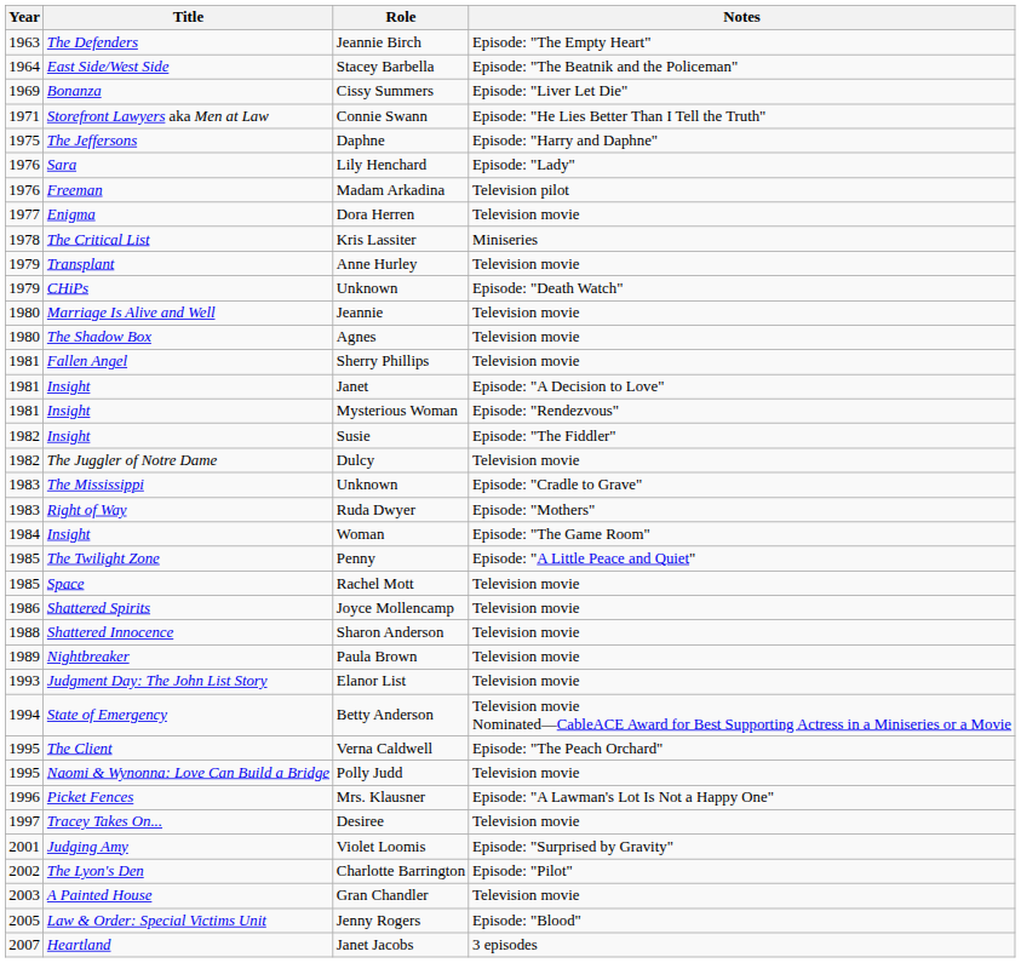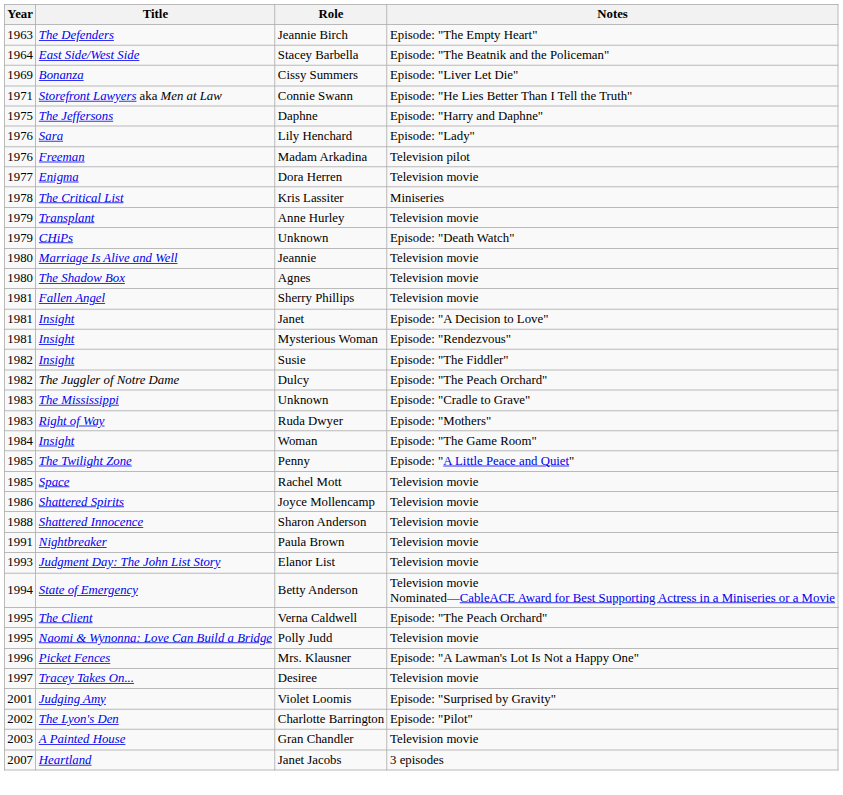Dulcy | Notes: Television movie -> Episode: "The Peach Orchard"
Paula Brown | Year: 1989 -> 1991
- row: 2005 | Law & Order: Special Victims Unit | Jenny Rogers | Episode: "Blood"
